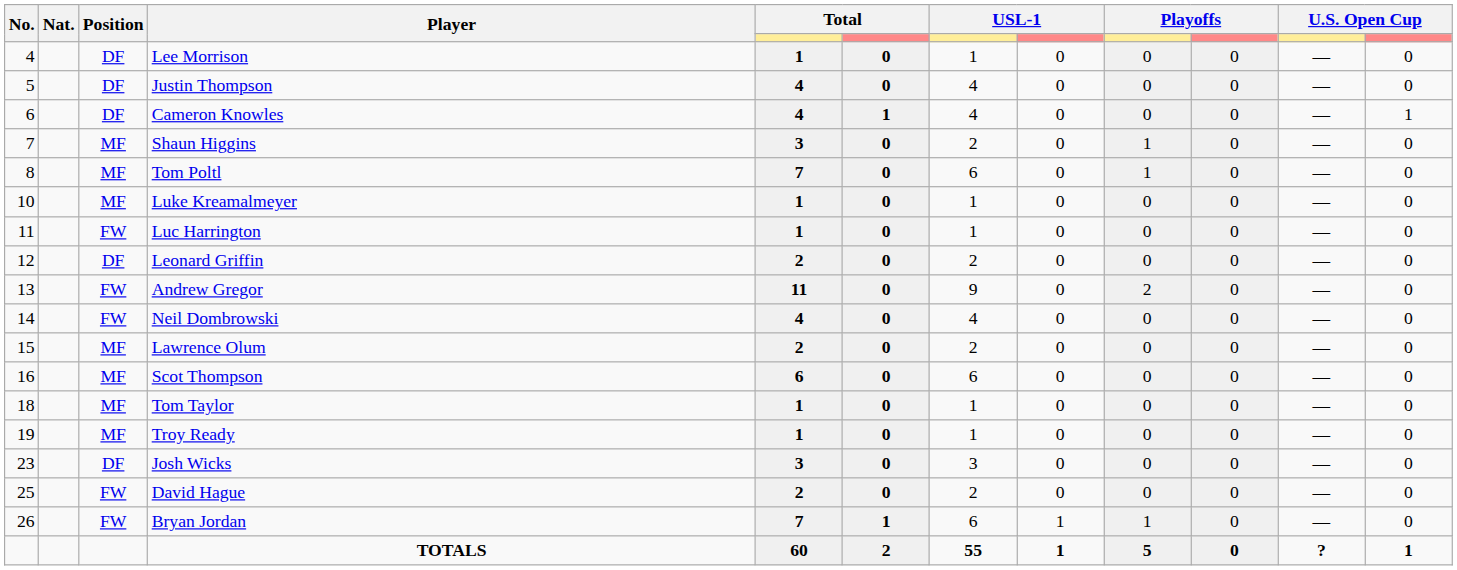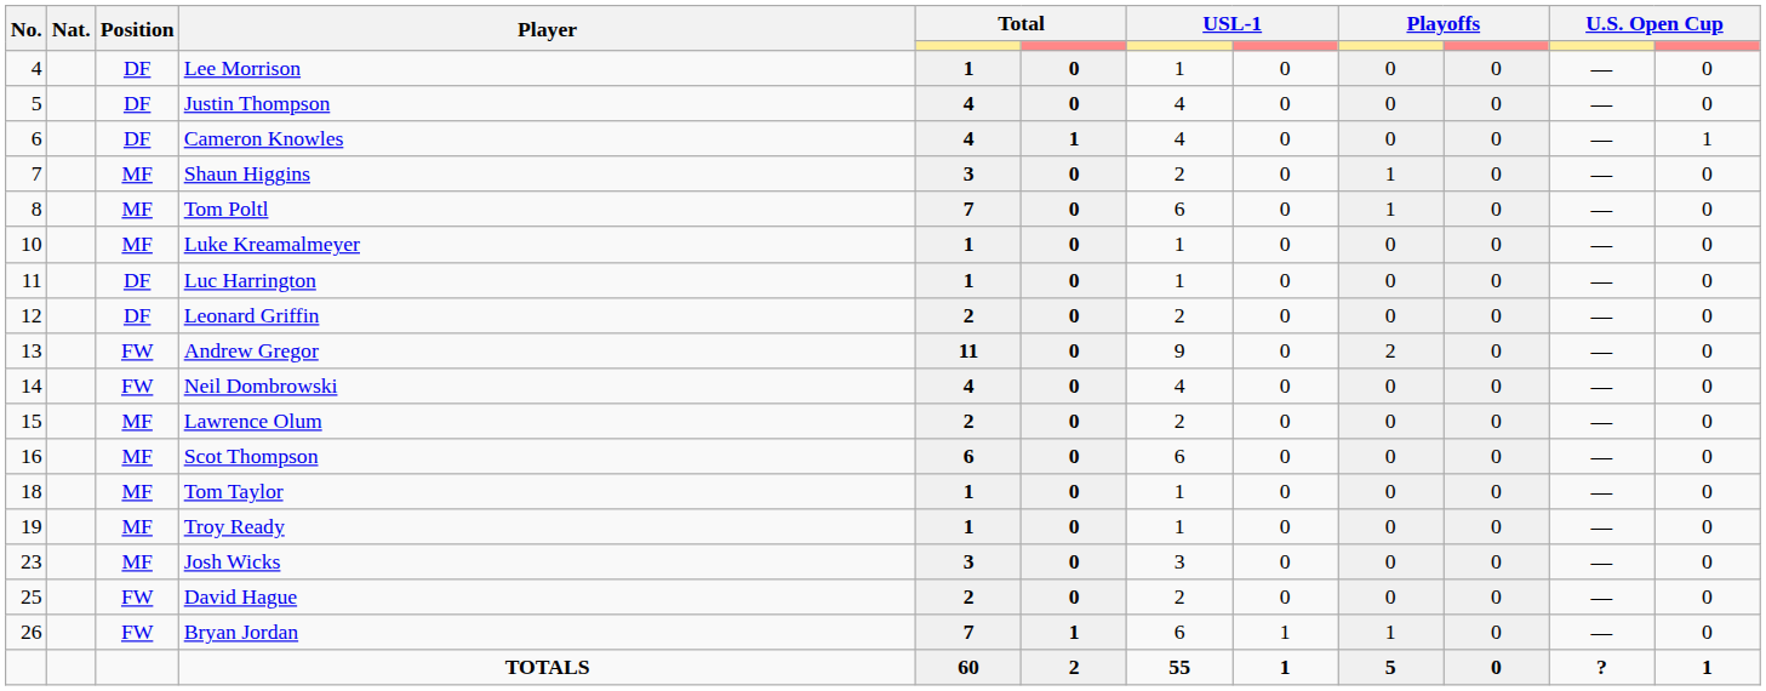Luc Harrington | Position: FW -> DF
Josh Wicks | Position: DF -> MF
